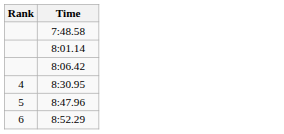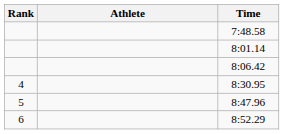+ column: Athlete
